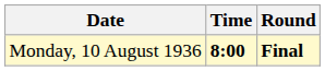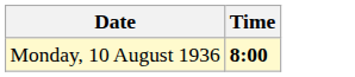- column: Round | Final
